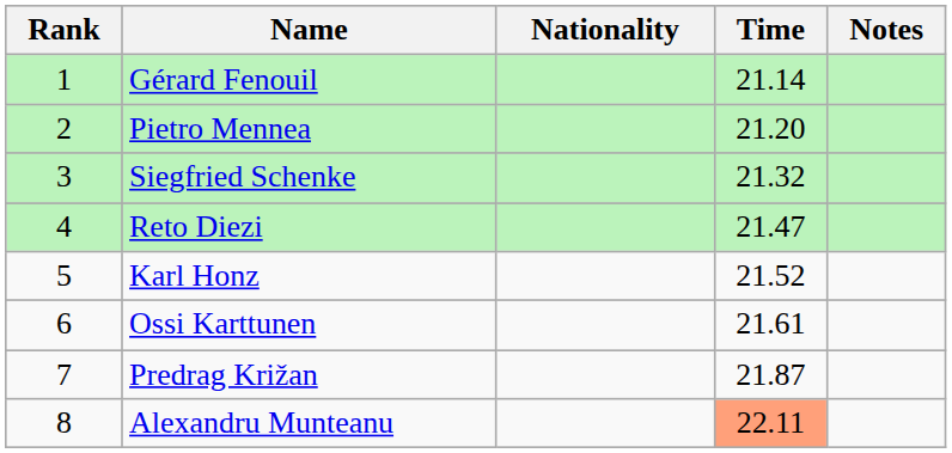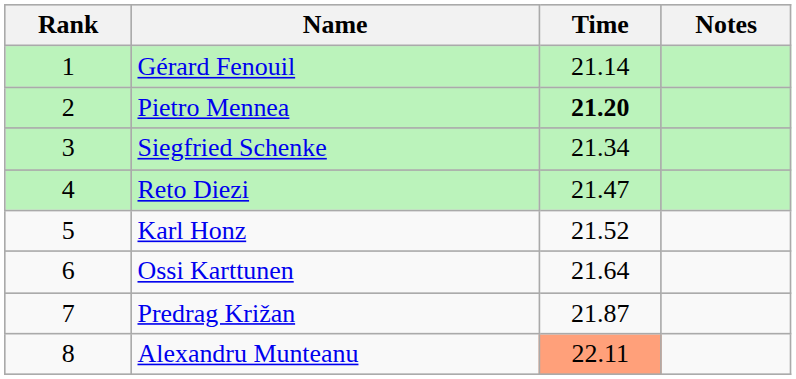- column: Nationality
Pietro Mennea | Time: normal -> bold
Siegfried Schenke | Time: 21.32 -> 21.34
Ossi Karttunen | Time: 21.61 -> 21.64
